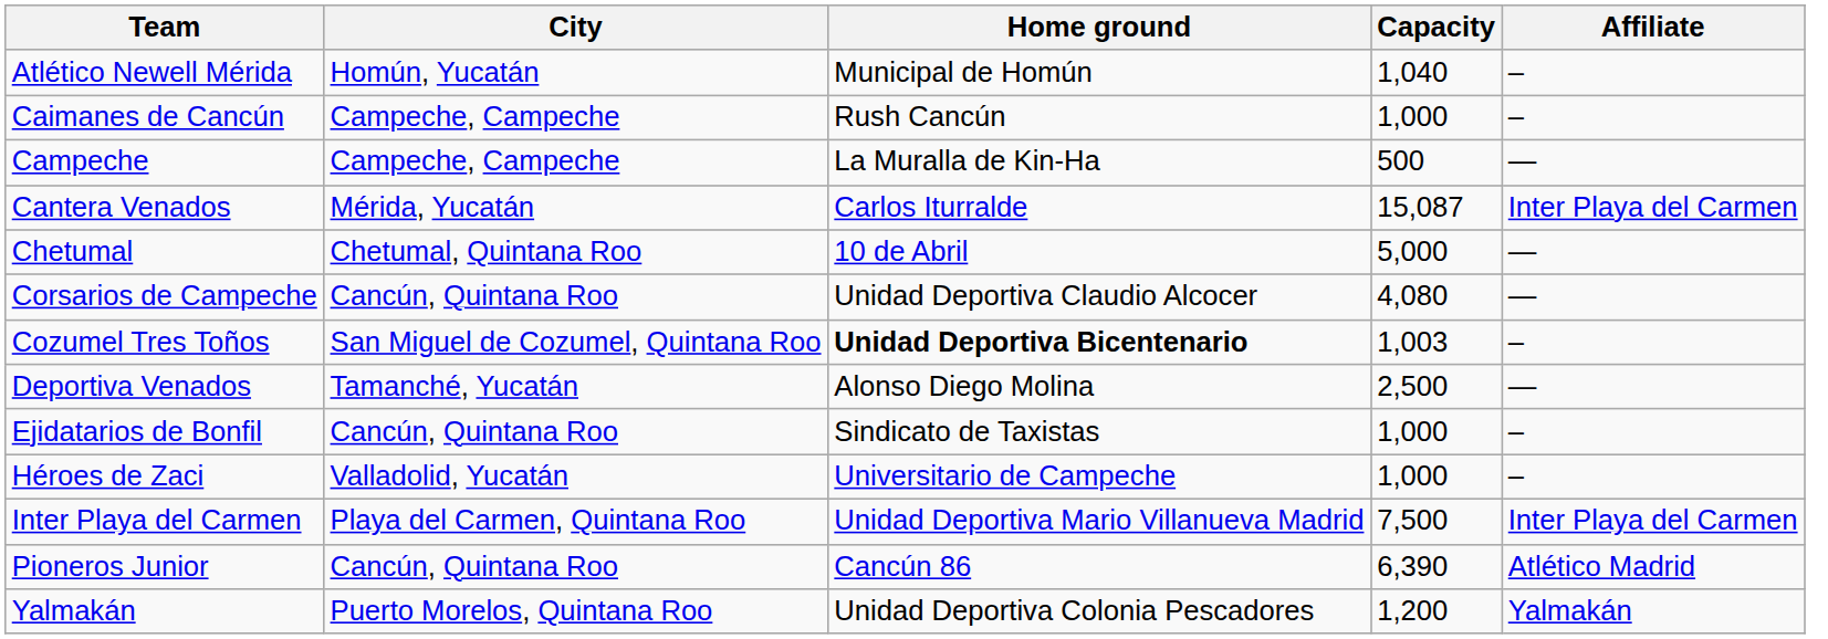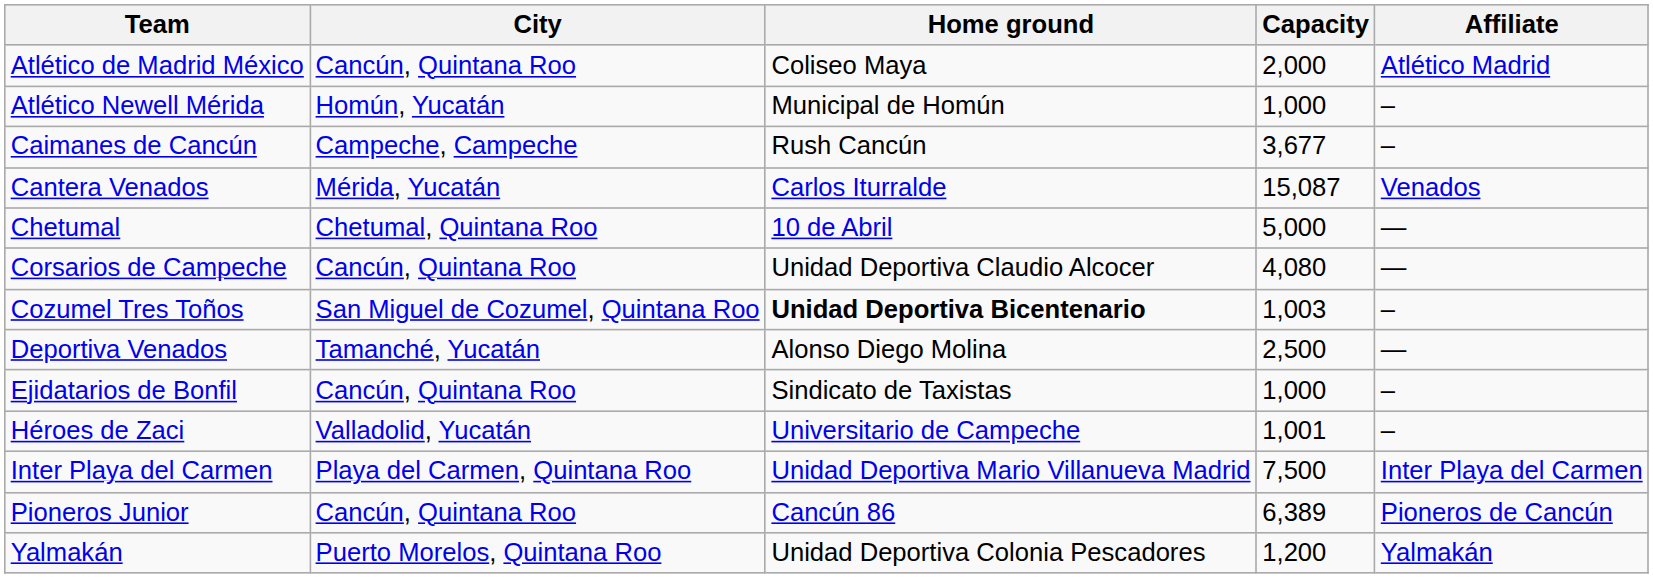+ row: Atlético de Madrid México | Cancún, Quintana Roo | Coliseo Maya | 2,000 | Atlético Madrid
Atlético Newell Mérida | Capacity: 1,040 -> 1,000
Caimanes de Cancún | Capacity: 1,000 -> 3,677
- row: Campeche | Campeche, Campeche | La Muralla de Kin-Ha | 500 | —
Cantera Venados | Affiliate: Inter Playa del Carmen -> Venados
Héroes de Zaci | Capacity: 1,000 -> 1,001
Pioneros Junior | Capacity: 6,390 -> 6,389
Pioneros Junior | Affiliate: Atlético Madrid -> Pioneros de Cancún
